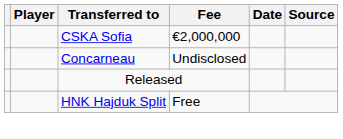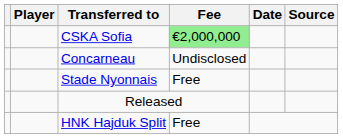CSKA Sofia | Fee: no background -> lightgreen background
+ row: Stade Nyonnais | Free
